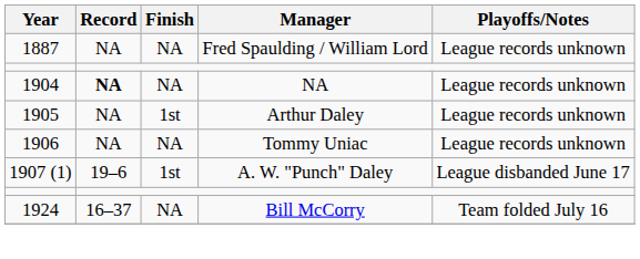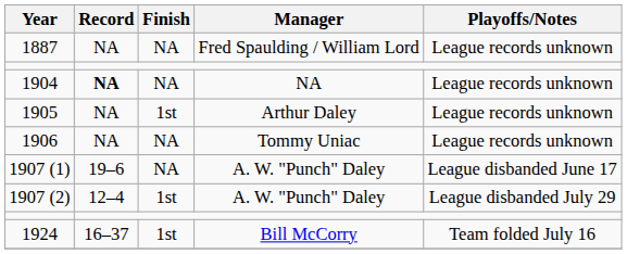1907 (1) | Finish: 1st -> NA
+ row: 1907 (2) | 12–4 | 1st | A. W. "Punch" Daley | League disbanded July 29
1924 | Finish: NA -> 1st
